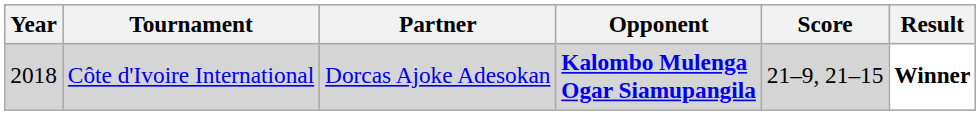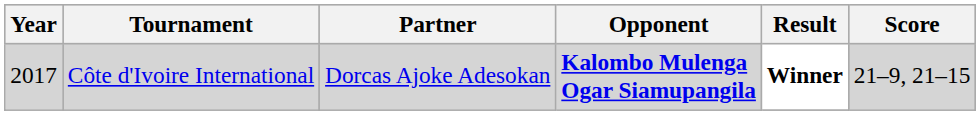columns swapped: Score <-> Result
Côte d'Ivoire International | Year: 2018 -> 2017
